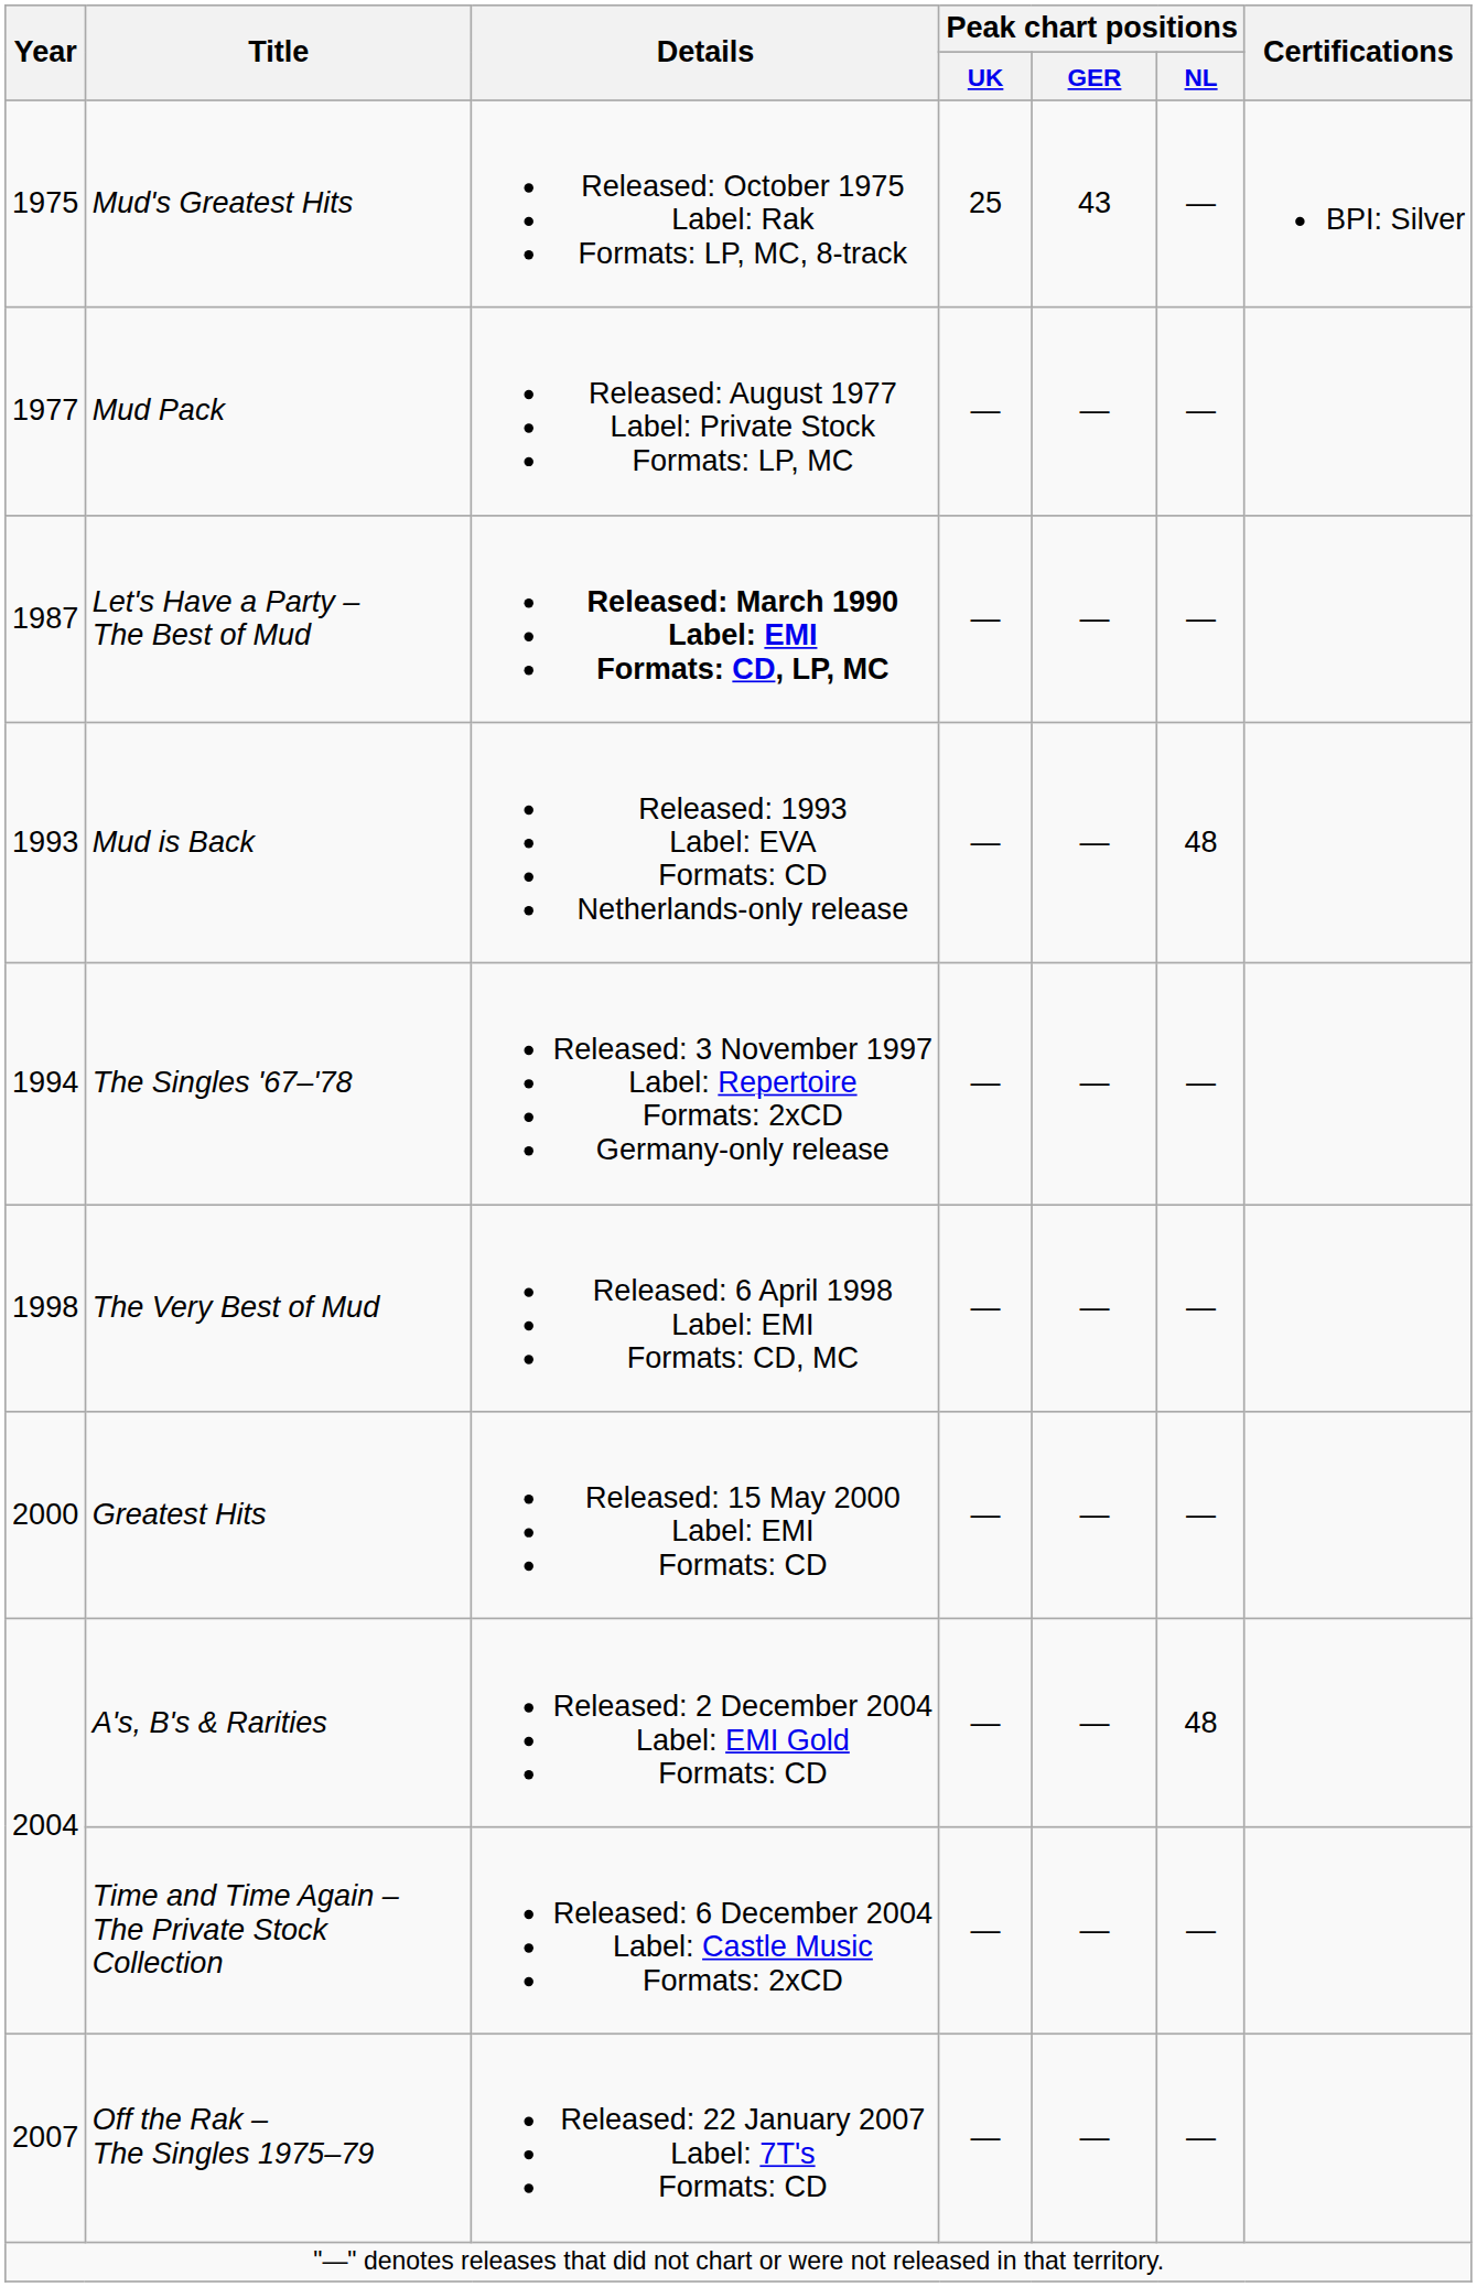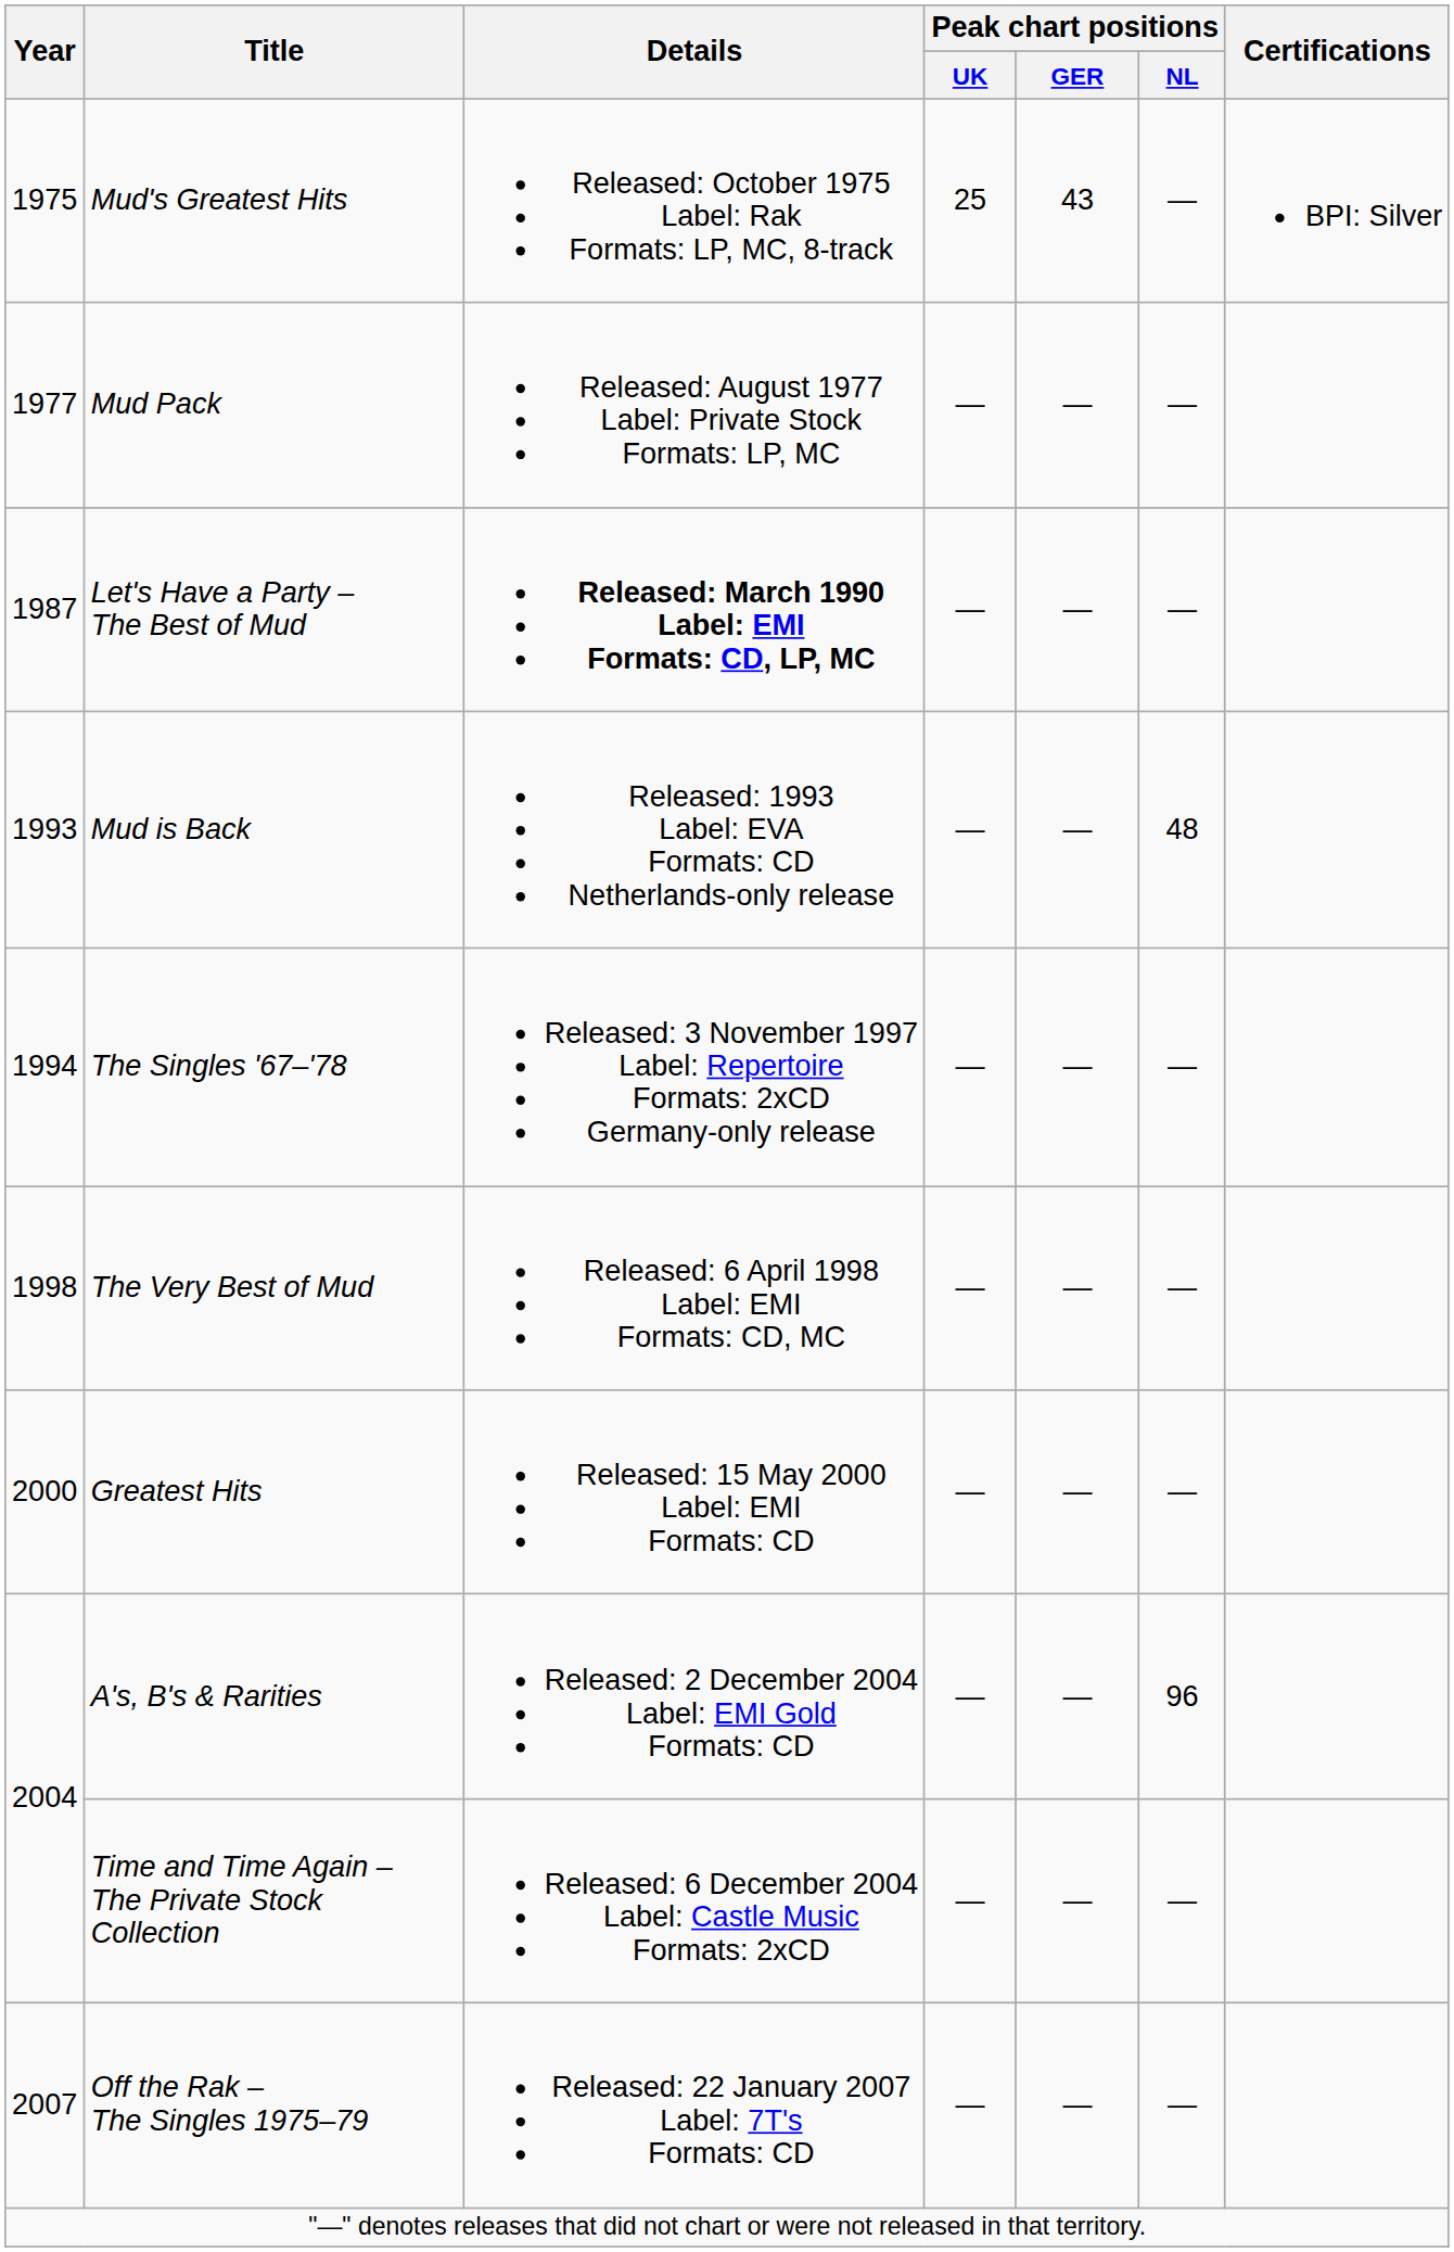A's, B's & Rarities | Peak chart positions / NL: 48 -> 96
